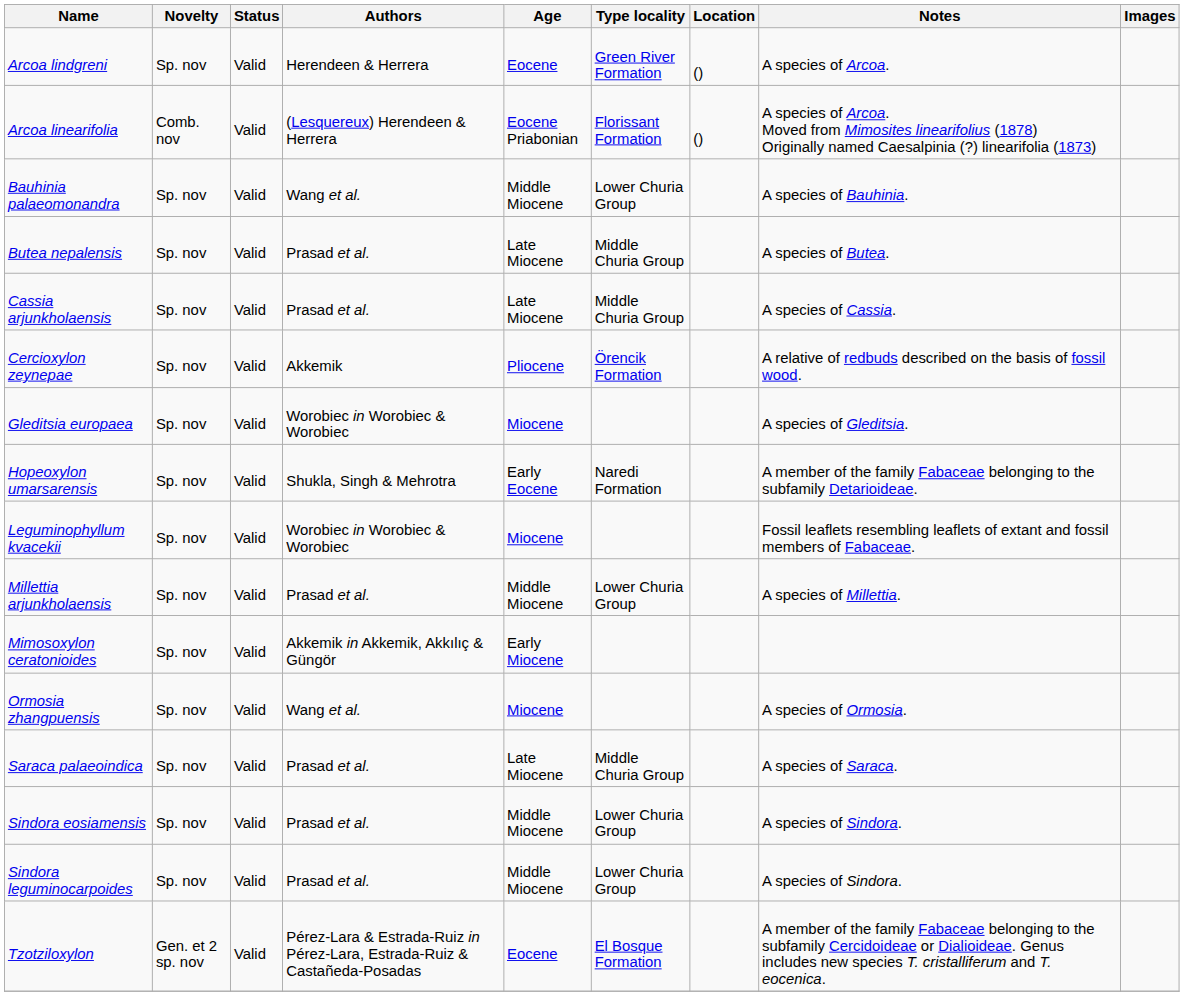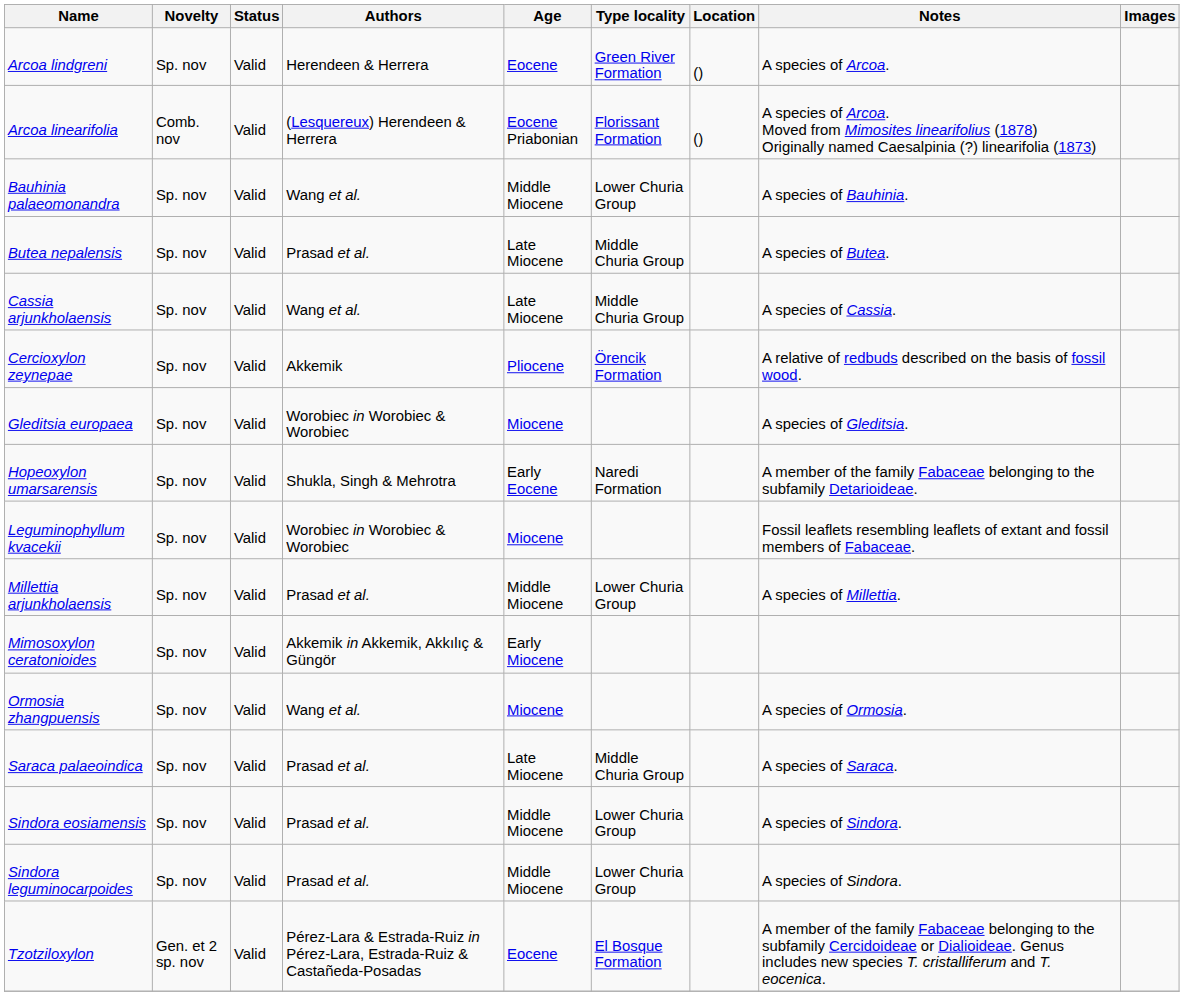Cassia arjunkholaensis | Authors: Prasad et al. -> Wang et al.
